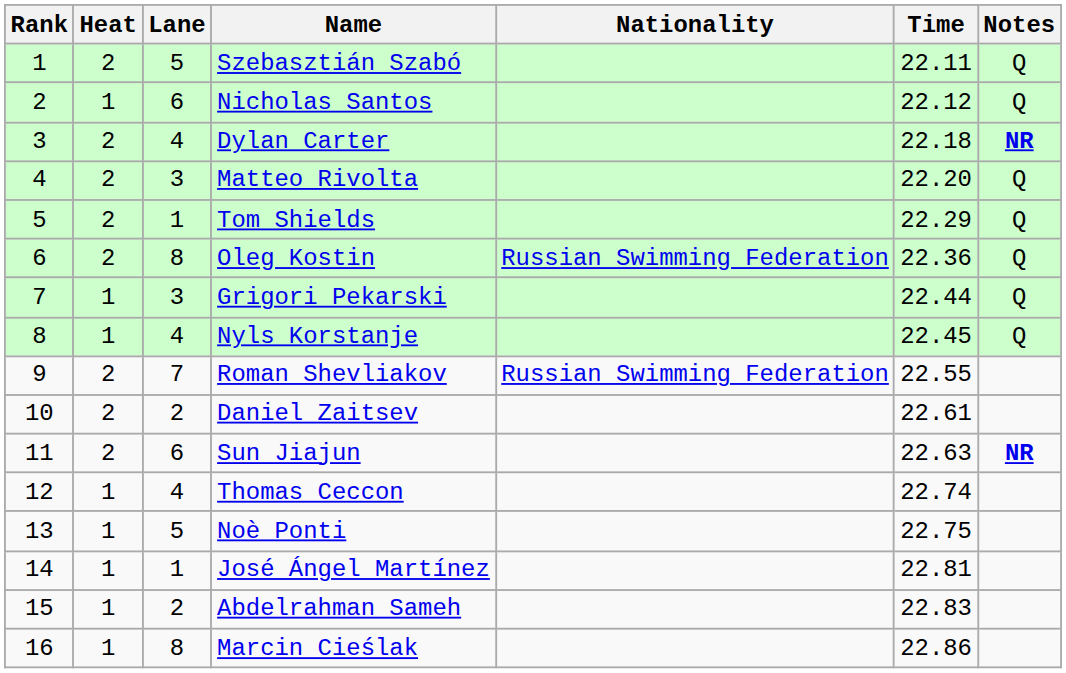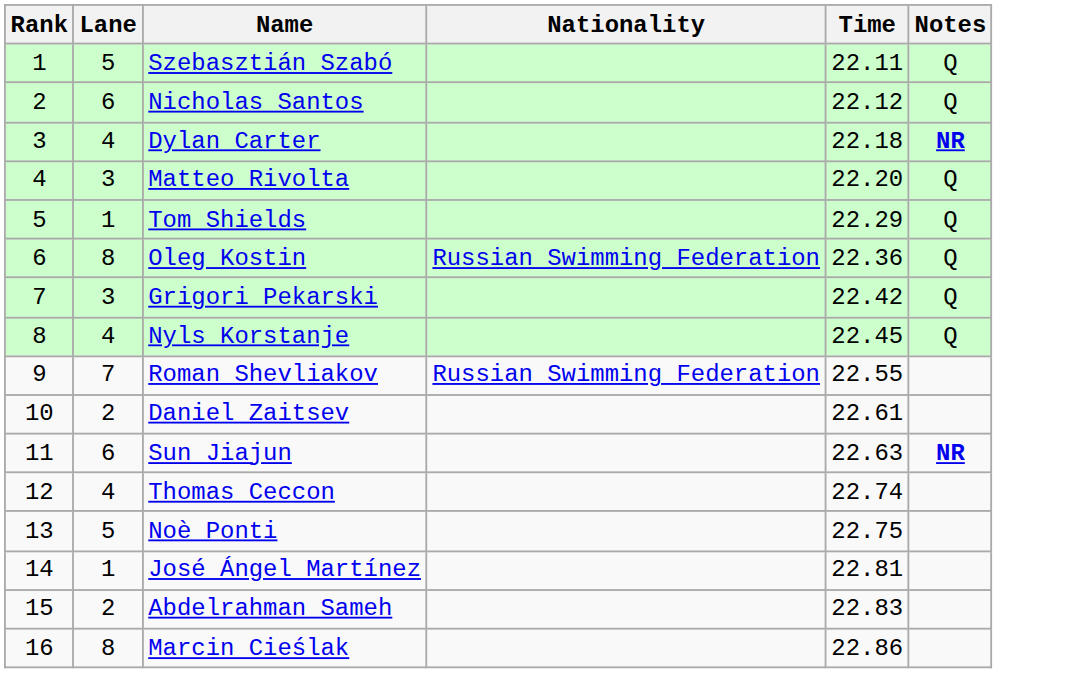- column: Heat | 2 | 1 | 2 | 2 | 2 | 2 | 1 | 1 | 2 | 2 | 2 | 1 | 1 | 1 | 1 | 1
Grigori Pekarski | Time: 22.44 -> 22.42
